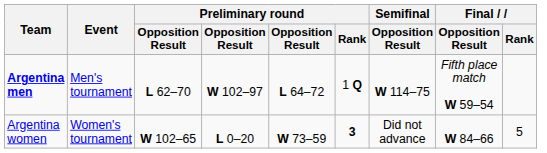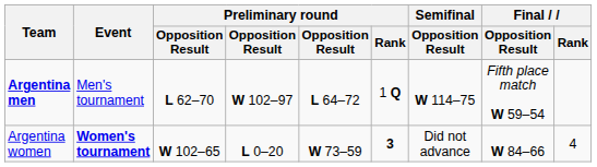Argentina women | Event: normal -> bold
Argentina women | Final / Rank: 5 -> 4
